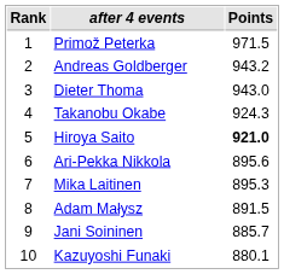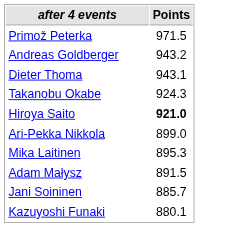- column: Rank | 1 | 2 | 3 | 4 | 5 | 6 | 7 | 8 | 9 | 10
Dieter Thoma | Points: 943.0 -> 943.1
Ari-Pekka Nikkola | Points: 895.6 -> 899.0
